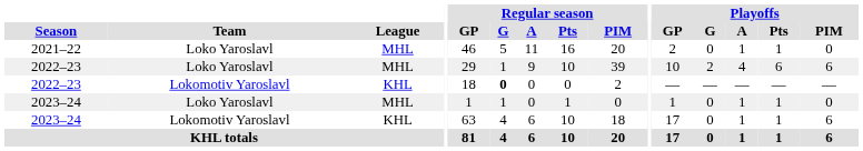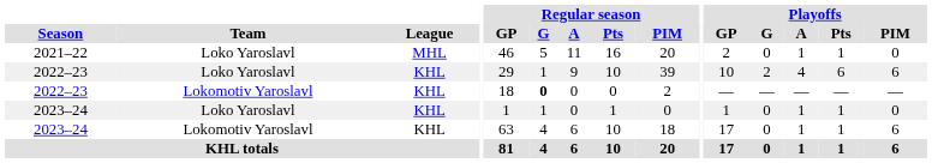2022–23 / Loko Yaroslavl | League: MHL -> KHL
2023–24 / Loko Yaroslavl | League: MHL -> KHL
